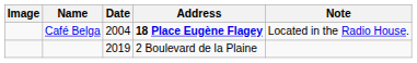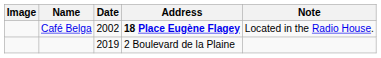Café Belga | Date: 2004 -> 2002
